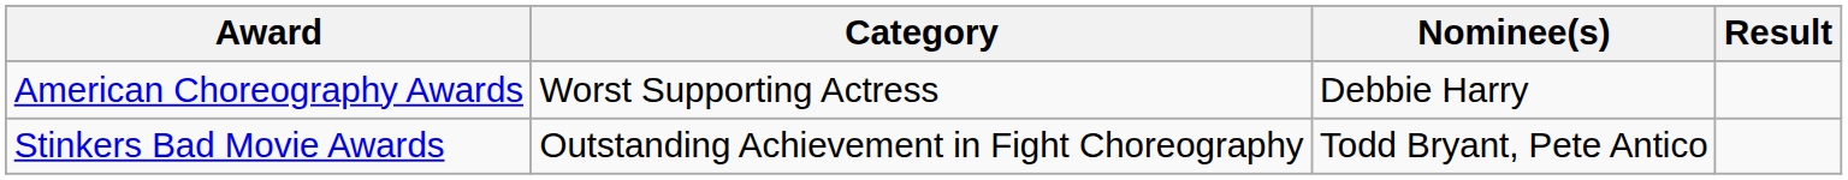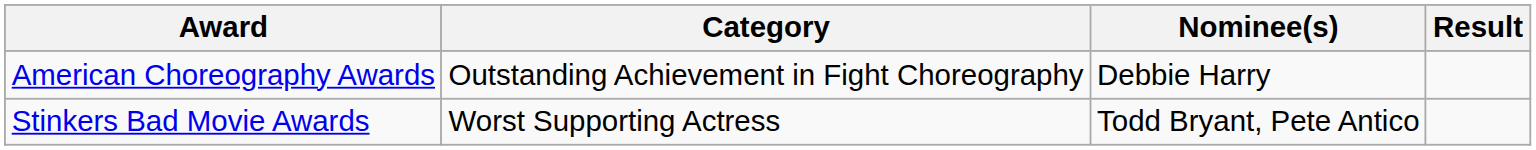American Choreography Awards | Category: Worst Supporting Actress -> Outstanding Achievement in Fight Choreography
Stinkers Bad Movie Awards | Category: Outstanding Achievement in Fight Choreography -> Worst Supporting Actress
